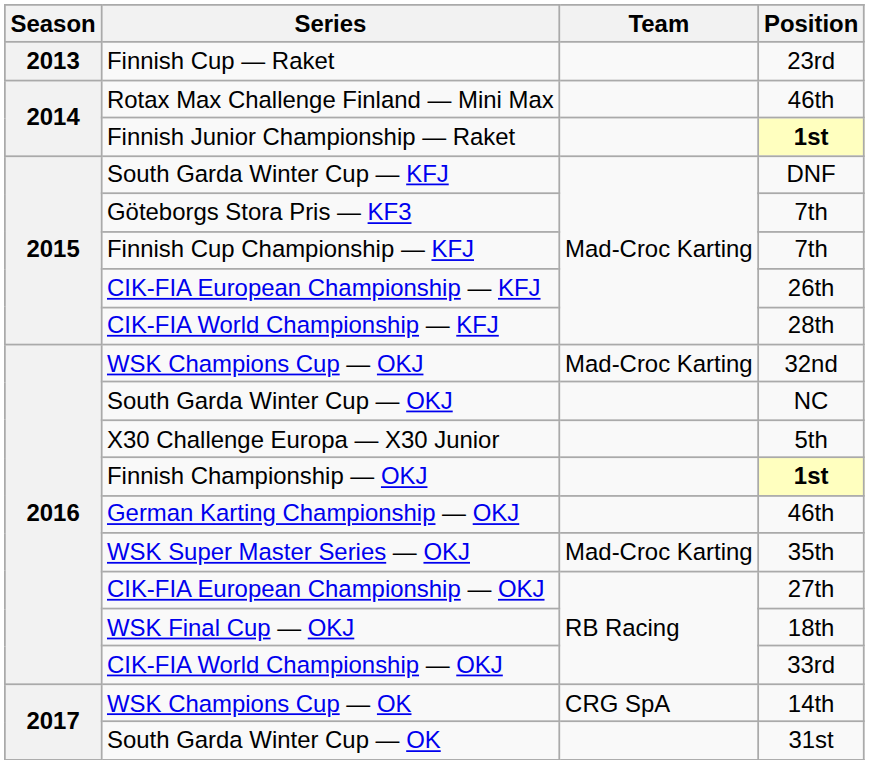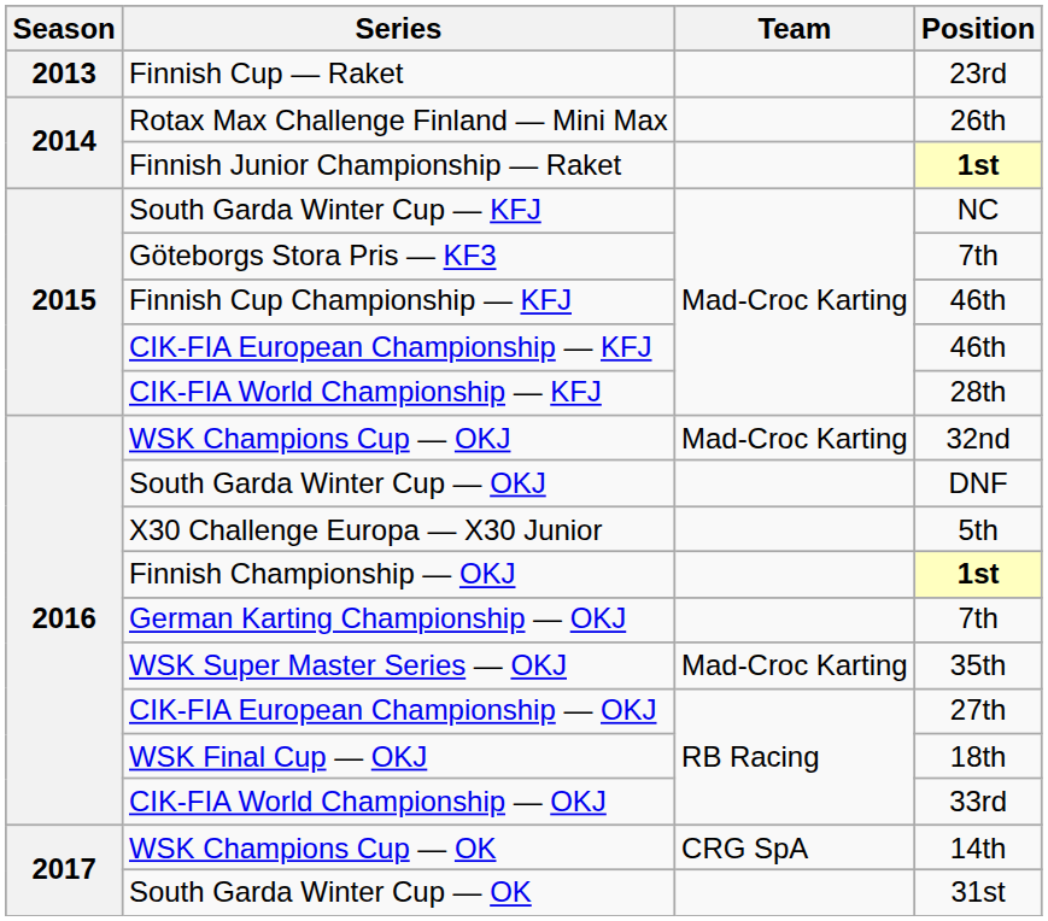Rotax Max Challenge Finland — Mini Max | Position: 46th -> 26th
South Garda Winter Cup — KFJ | Position: DNF -> NC
Finnish Cup Championship — KFJ | Position: 7th -> 46th
CIK-FIA European Championship — KFJ | Position: 26th -> 46th
South Garda Winter Cup — OKJ | Position: NC -> DNF
German Karting Championship — OKJ | Position: 46th -> 7th
